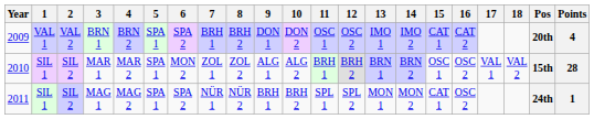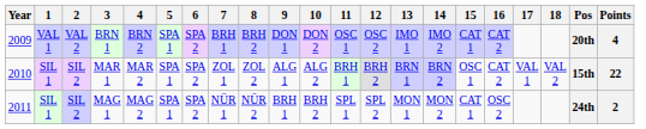MAR 1 | 6: MON 2 -> SPA 2
MAR 1 | 16: OSC 2 -> CAT 2
MAR 1 | Points: 28 -> 22
MAG 1 | Points: 1 -> 2
